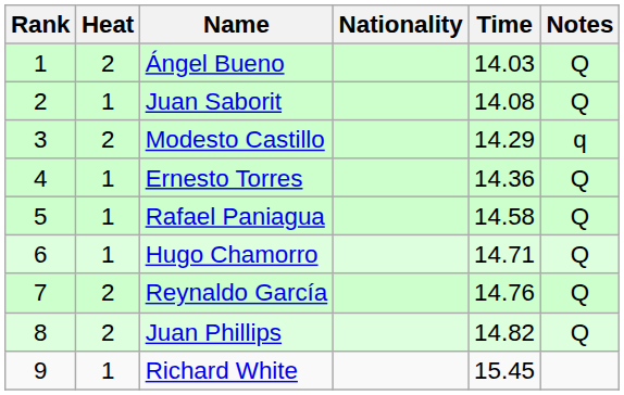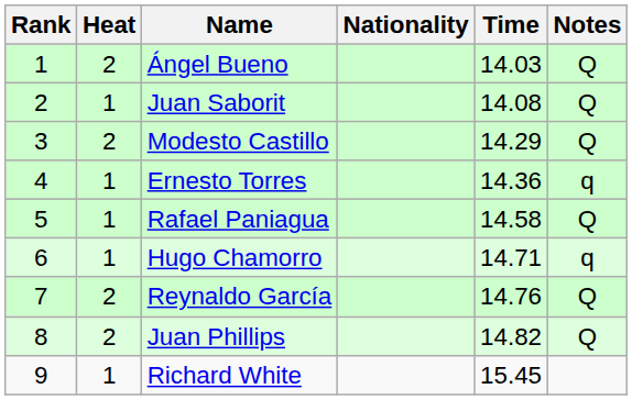Modesto Castillo | Notes: q -> Q
Ernesto Torres | Notes: Q -> q
Hugo Chamorro | Notes: Q -> q
